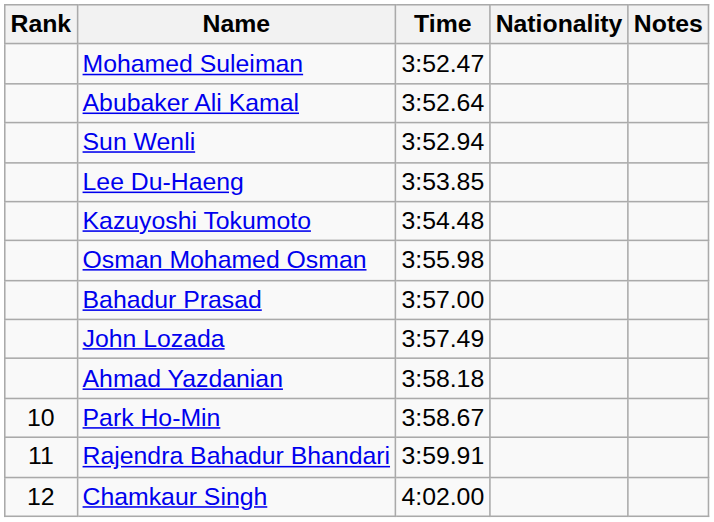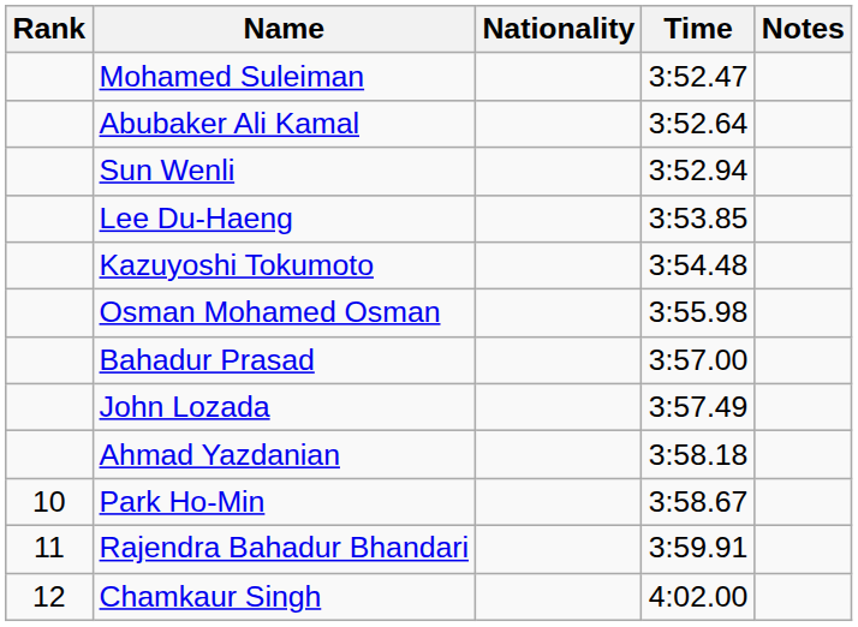columns swapped: Nationality <-> Time
